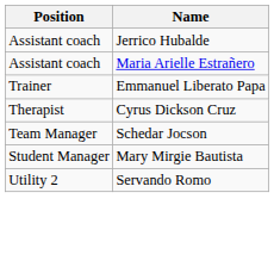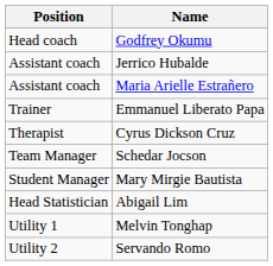+ row: Head coach | Godfrey Okumu
+ row: Head Statistician | Abigail Lim
+ row: Utility 1 | Melvin Tonghap
